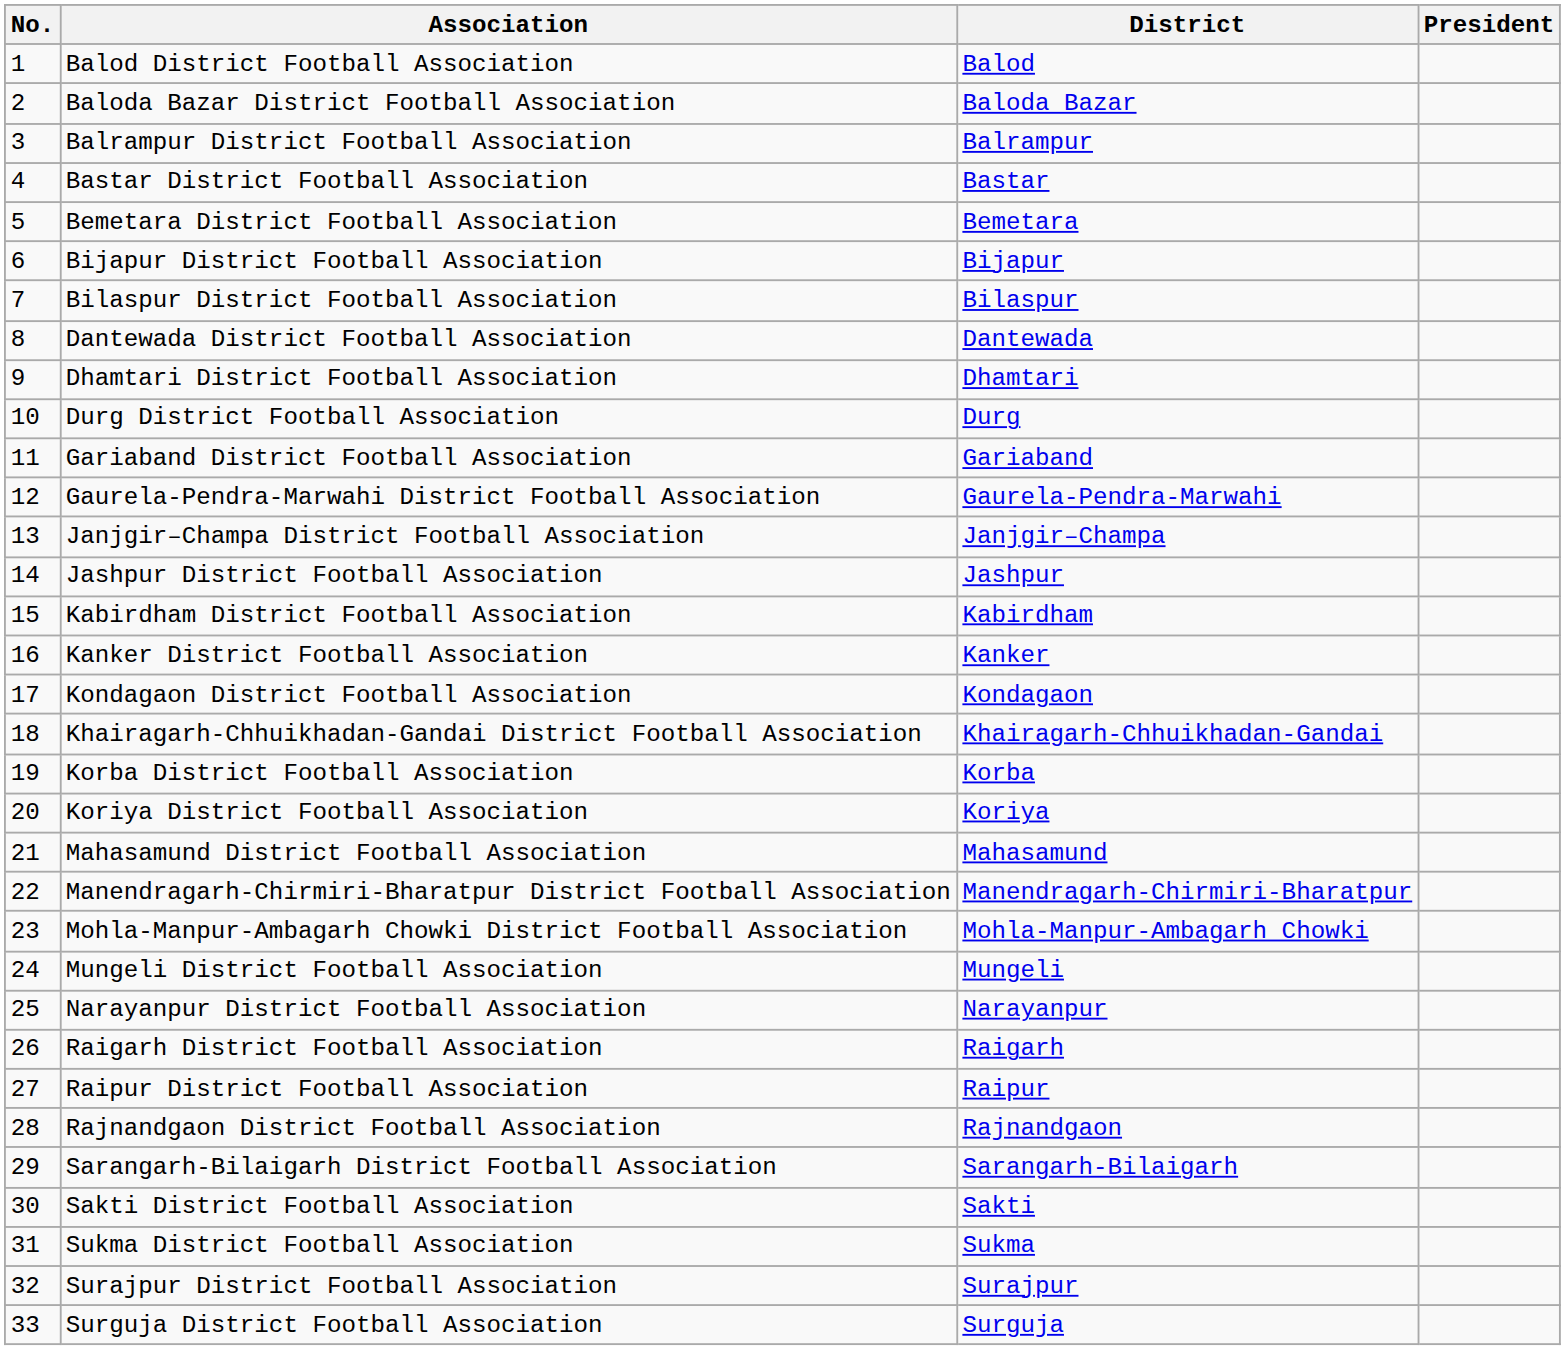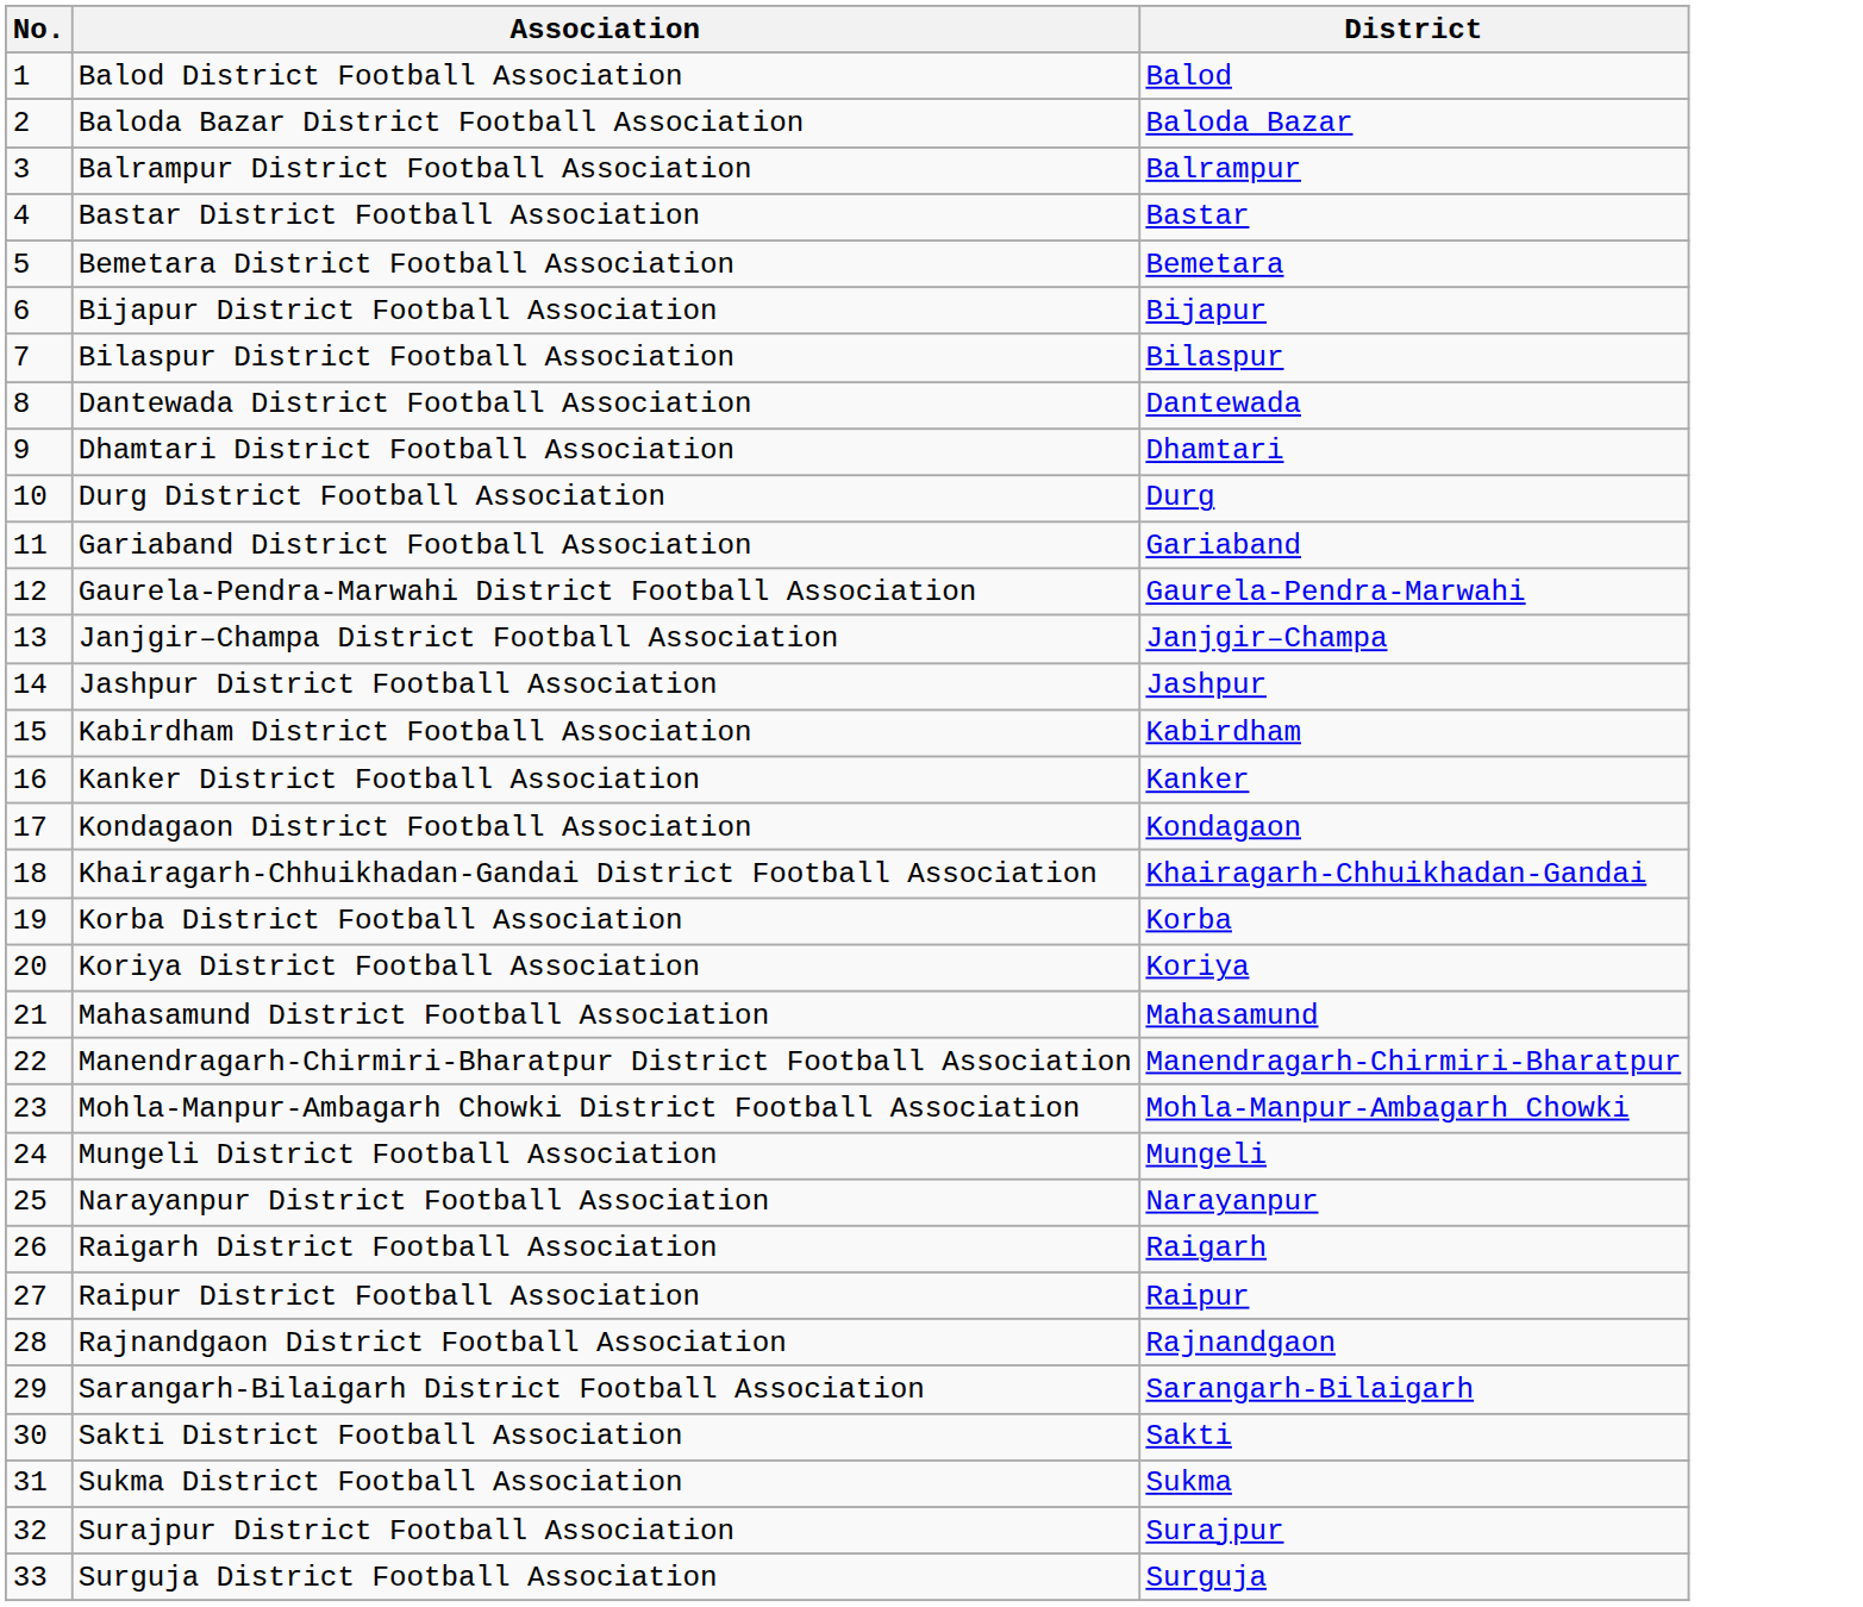- column: President
